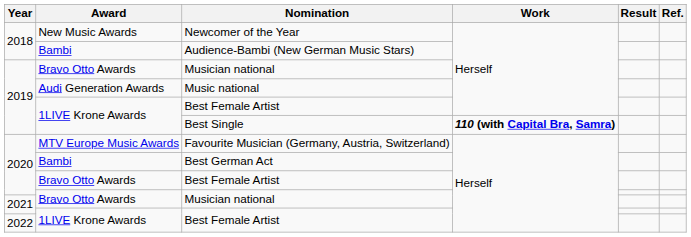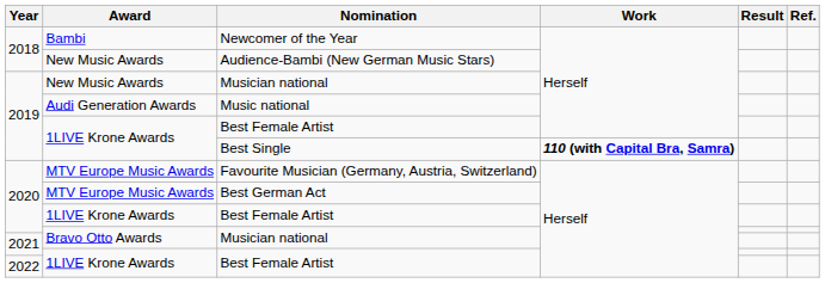Newcomer of the Year | Award: New Music Awards -> Bambi
Audience-Bambi (New German Music Stars) | Award: Bambi -> New Music Awards
2019 / Musician national | Award: Bravo Otto Awards -> New Music Awards
Best German Act | Award: Bambi -> MTV Europe Music Awards
2020 / Best Female Artist | Award: Bravo Otto Awards -> 1LIVE Krone Awards
